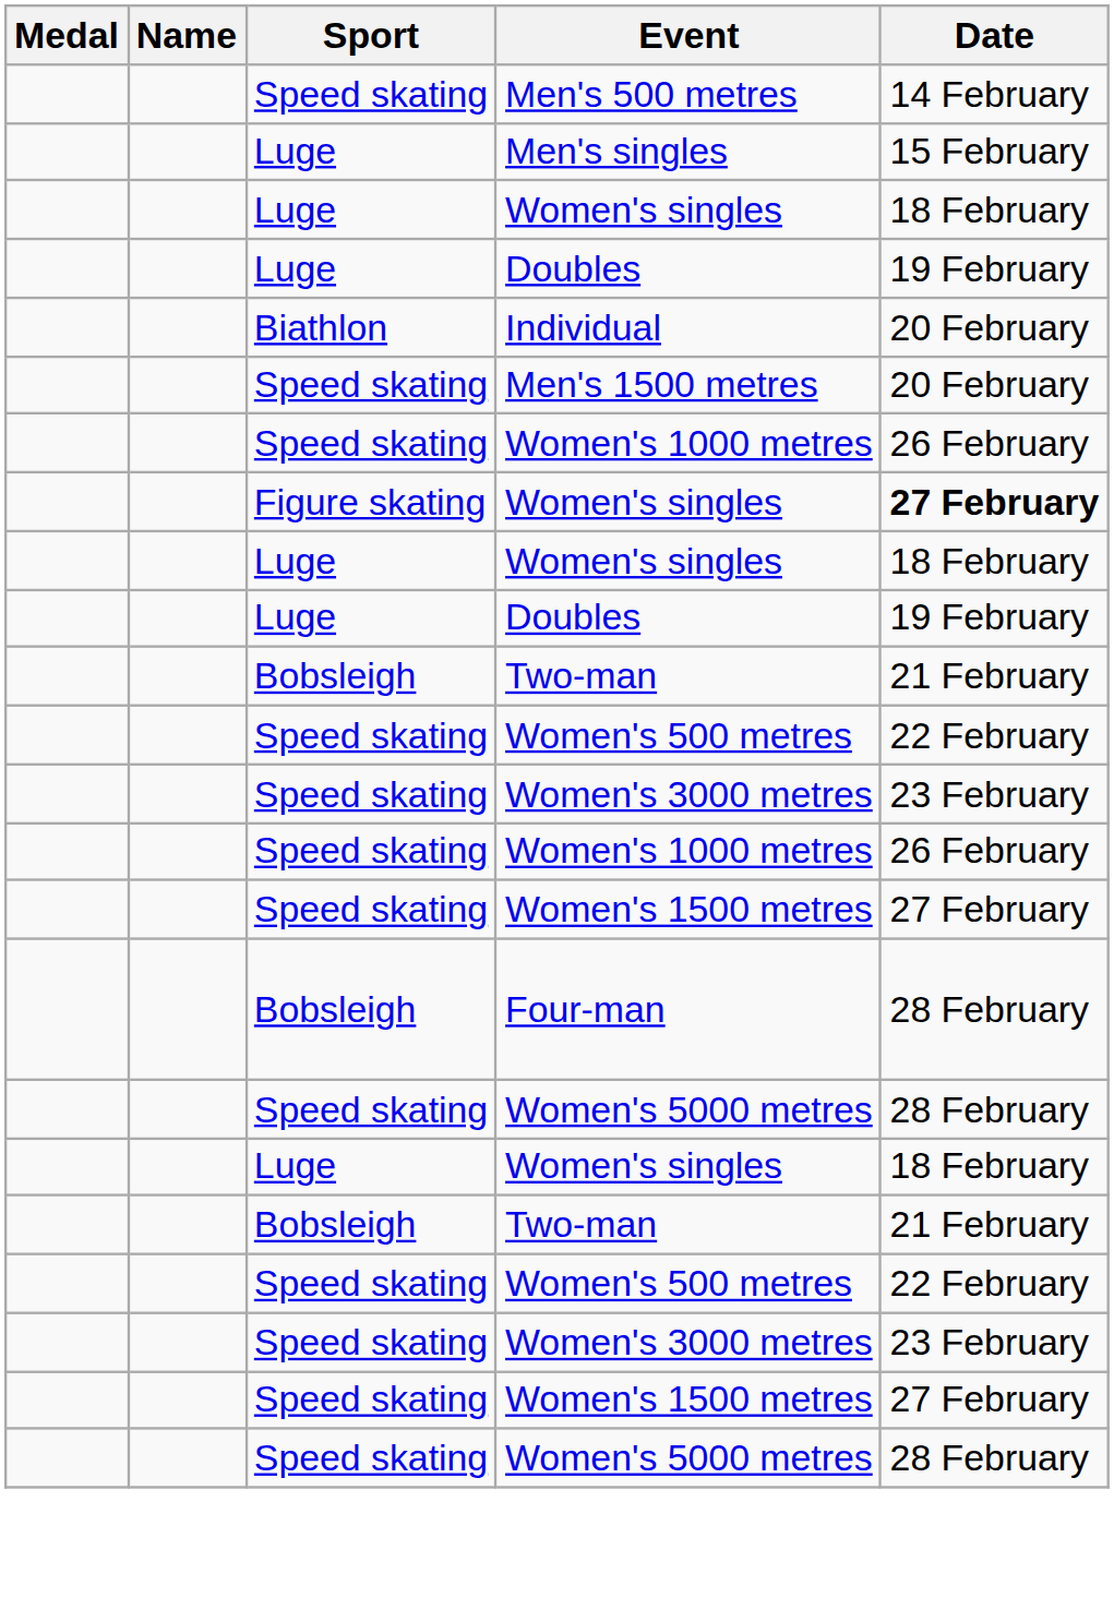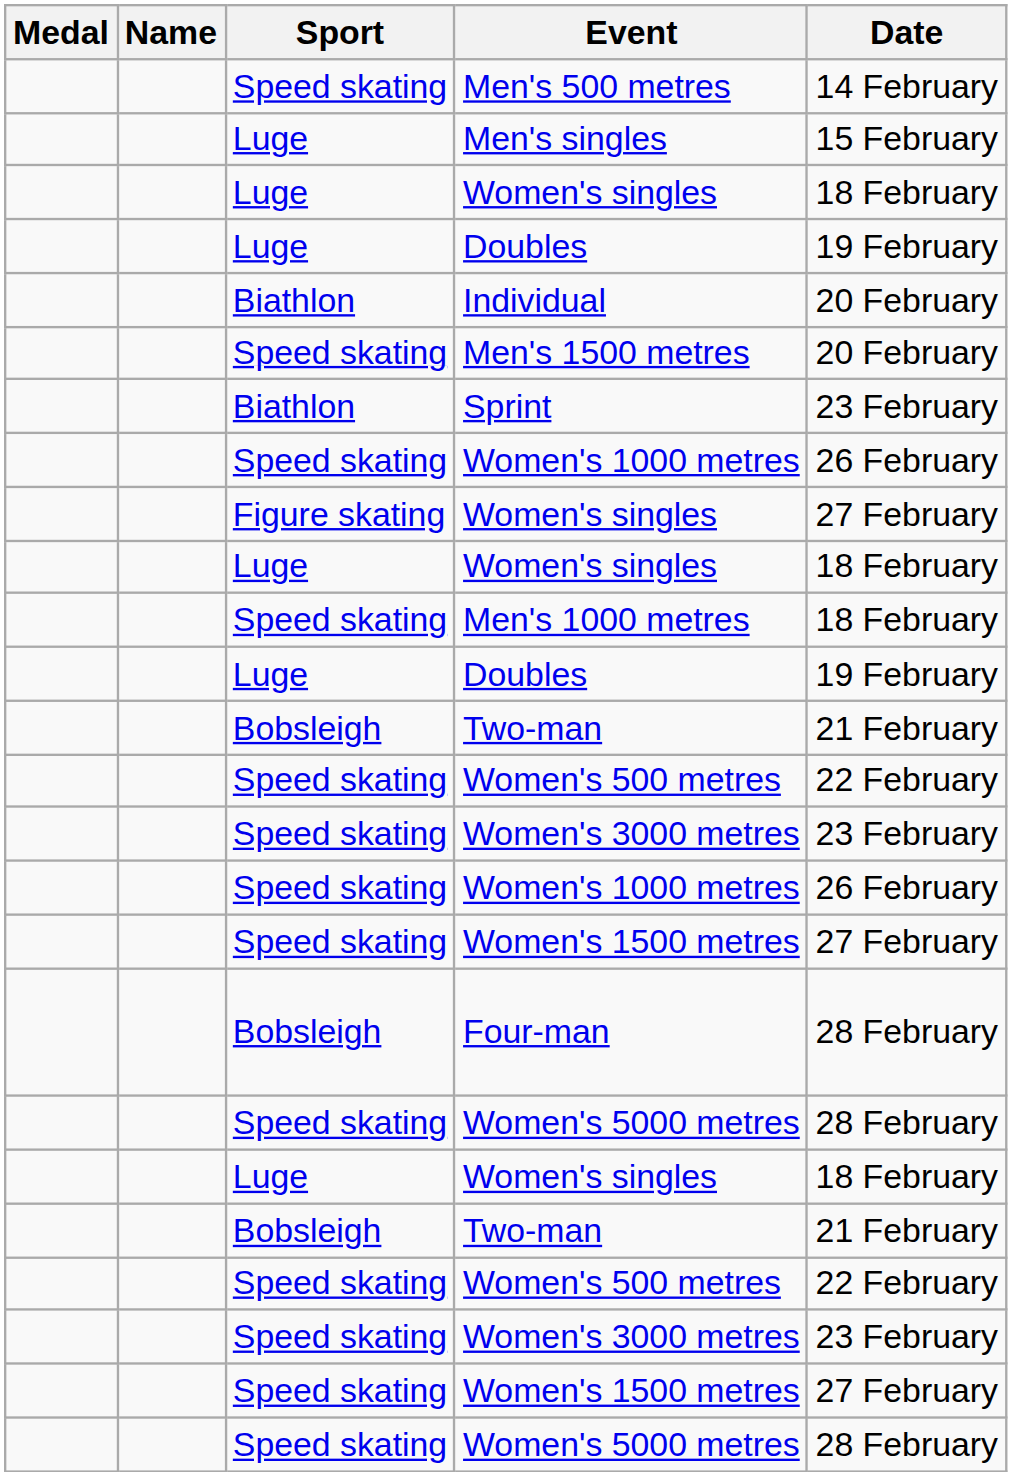+ row: Biathlon | Sprint | 23 February
Figure skating / Women's singles | Date: bold -> normal
+ row: Speed skating | Men's 1000 metres | 18 February
